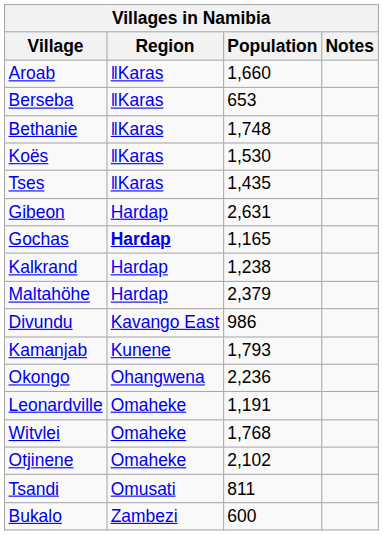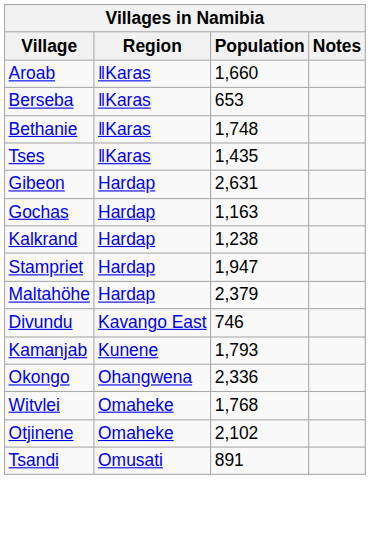- row: Koës | ǁKaras | 1,530
Gochas | Region: bold -> normal
Gochas | Population: 1,165 -> 1,163
+ row: Stampriet | Hardap | 1,947
Divundu | Population: 986 -> 746
Okongo | Population: 2,236 -> 2,336
- row: Leonardville | Omaheke | 1,191
Tsandi | Population: 811 -> 891
- row: Bukalo | Zambezi | 600
